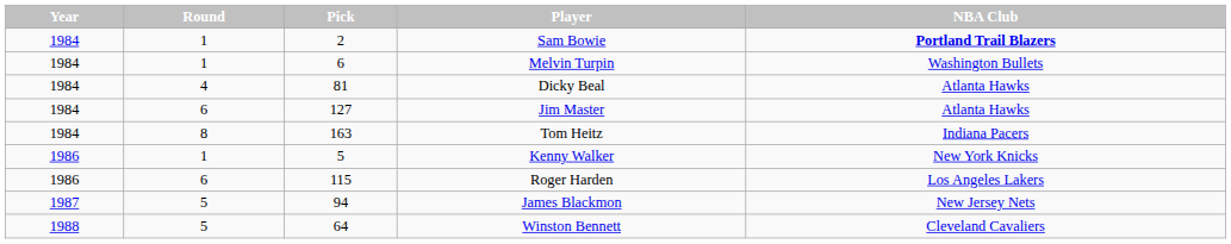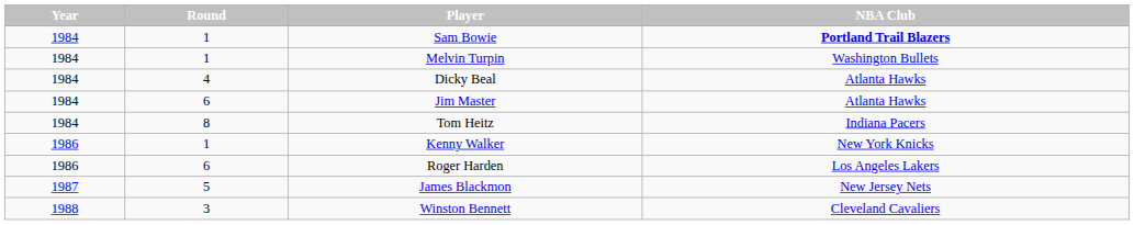- column: Pick | 2 | 6 | 81 | 127 | 163 | 5 | 115 | 94 | 64
Winston Bennett | Round: 5 -> 3
